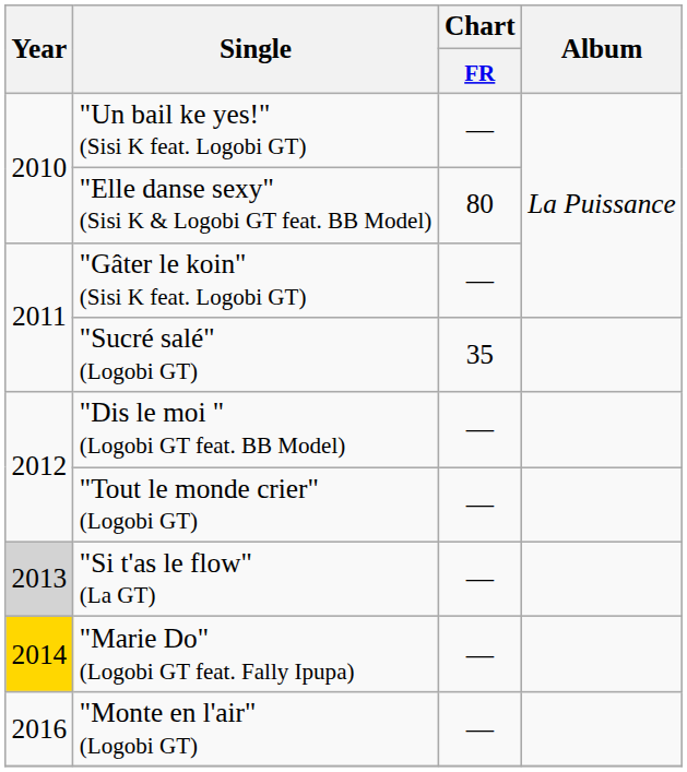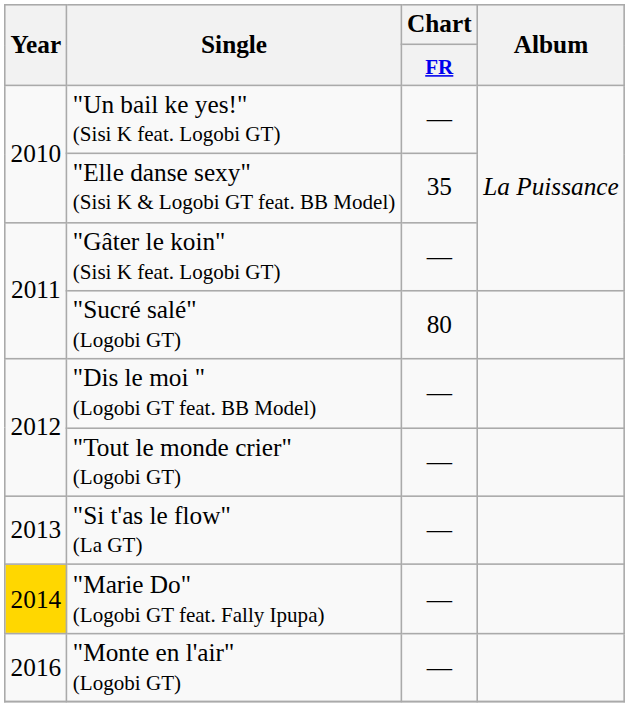"Elle danse sexy" (Sisi K & Logobi GT feat. BB Model) | Chart / FR: 80 -> 35
"Sucré salé" (Logobi GT) | Chart / FR: 35 -> 80
"Si t'as le flow" (La GT) | Year: lightgrey background -> no background
